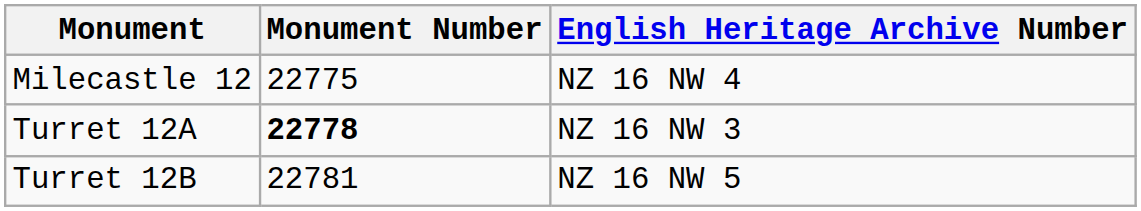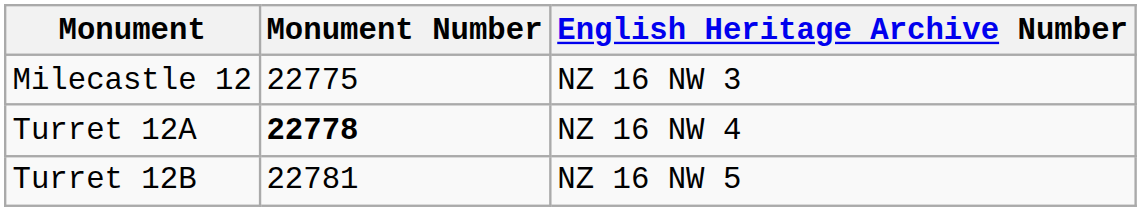Milecastle 12 | English Heritage Archive Number: NZ 16 NW 4 -> NZ 16 NW 3
Turret 12A | English Heritage Archive Number: NZ 16 NW 3 -> NZ 16 NW 4
